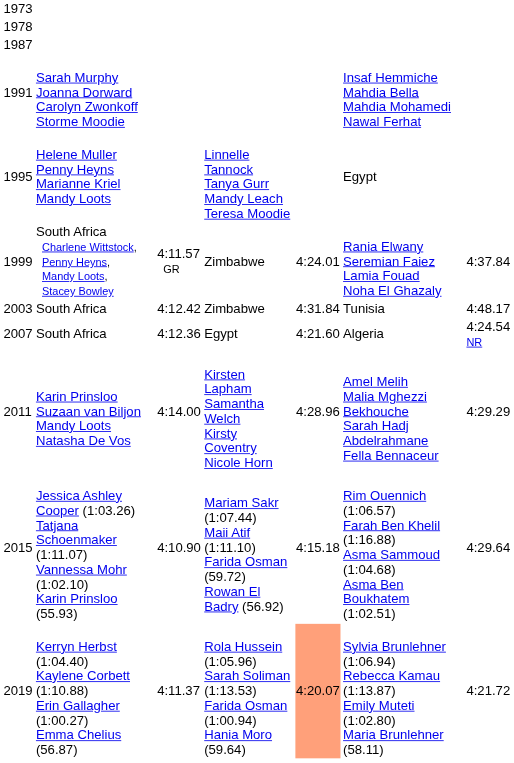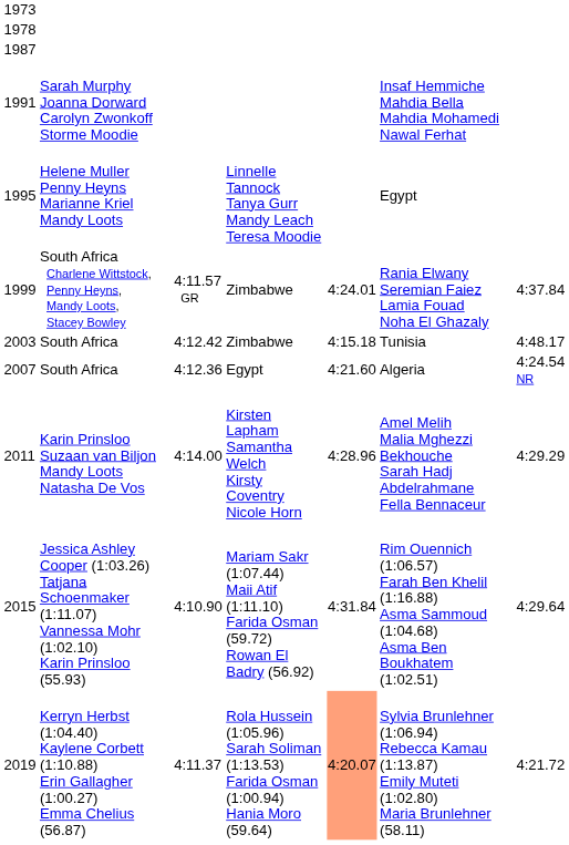2003 | column 5: 4:31.84 -> 4:15.18
2015 | column 5: 4:15.18 -> 4:31.84
